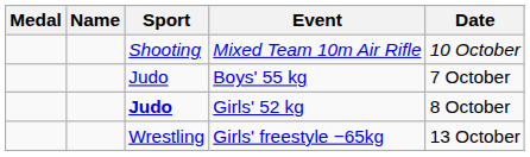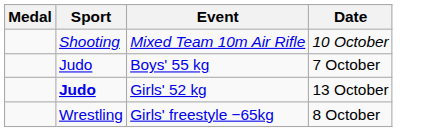- column: Name
Girls' 52 kg | Date: 8 October -> 13 October
Girls' freestyle −65kg | Date: 13 October -> 8 October
